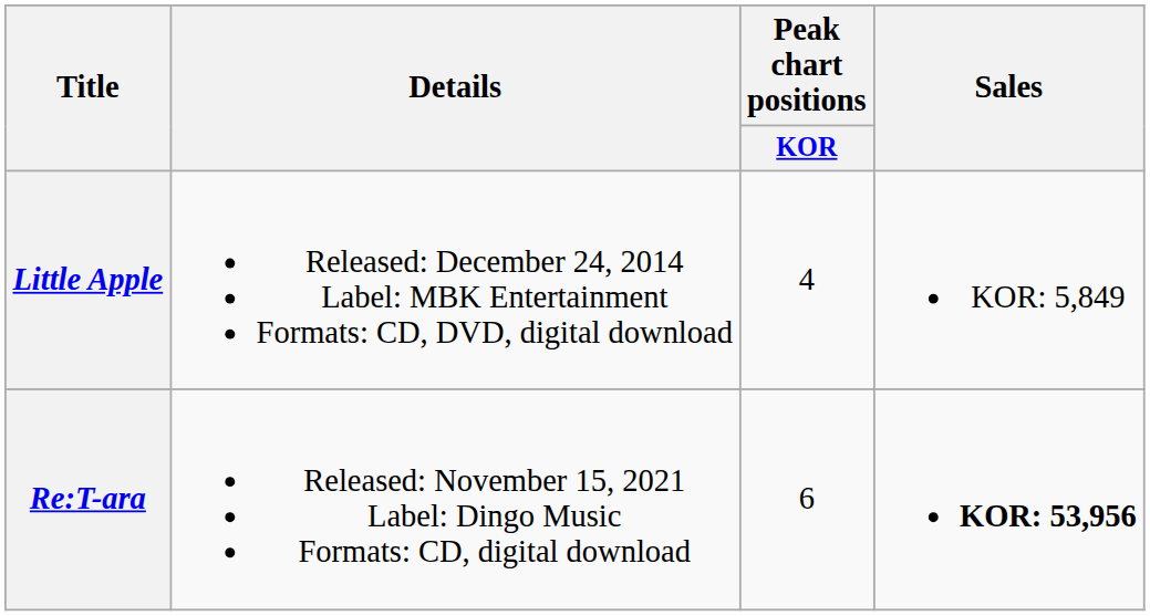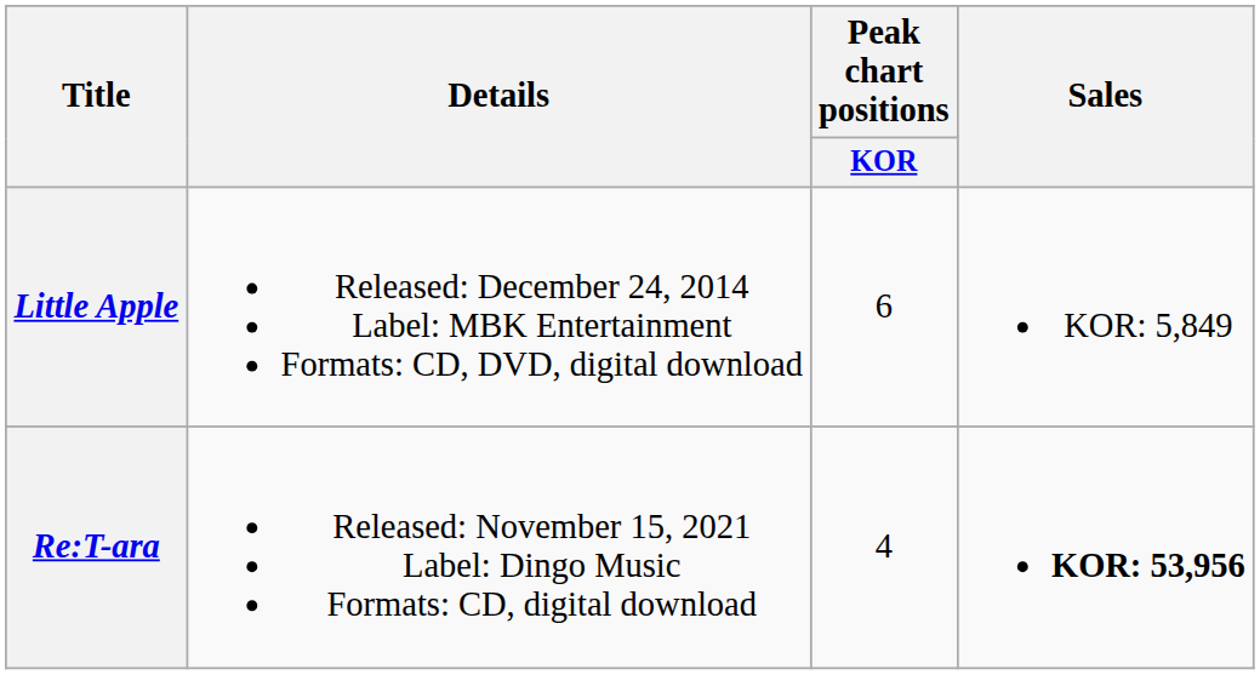Little Apple | Peak chart positions / KOR: 4 -> 6
Re:T-ara | Peak chart positions / KOR: 6 -> 4
